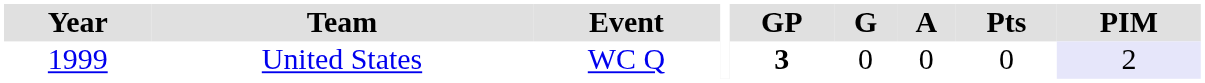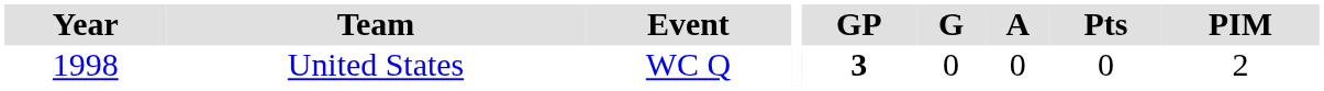United States | Year: 1999 -> 1998
United States | PIM: lavender background -> no background
